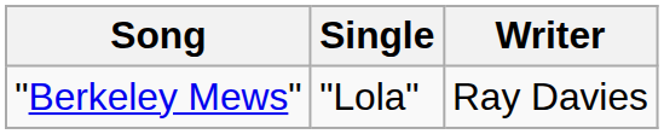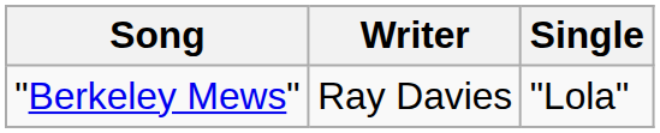columns swapped: Single <-> Writer
